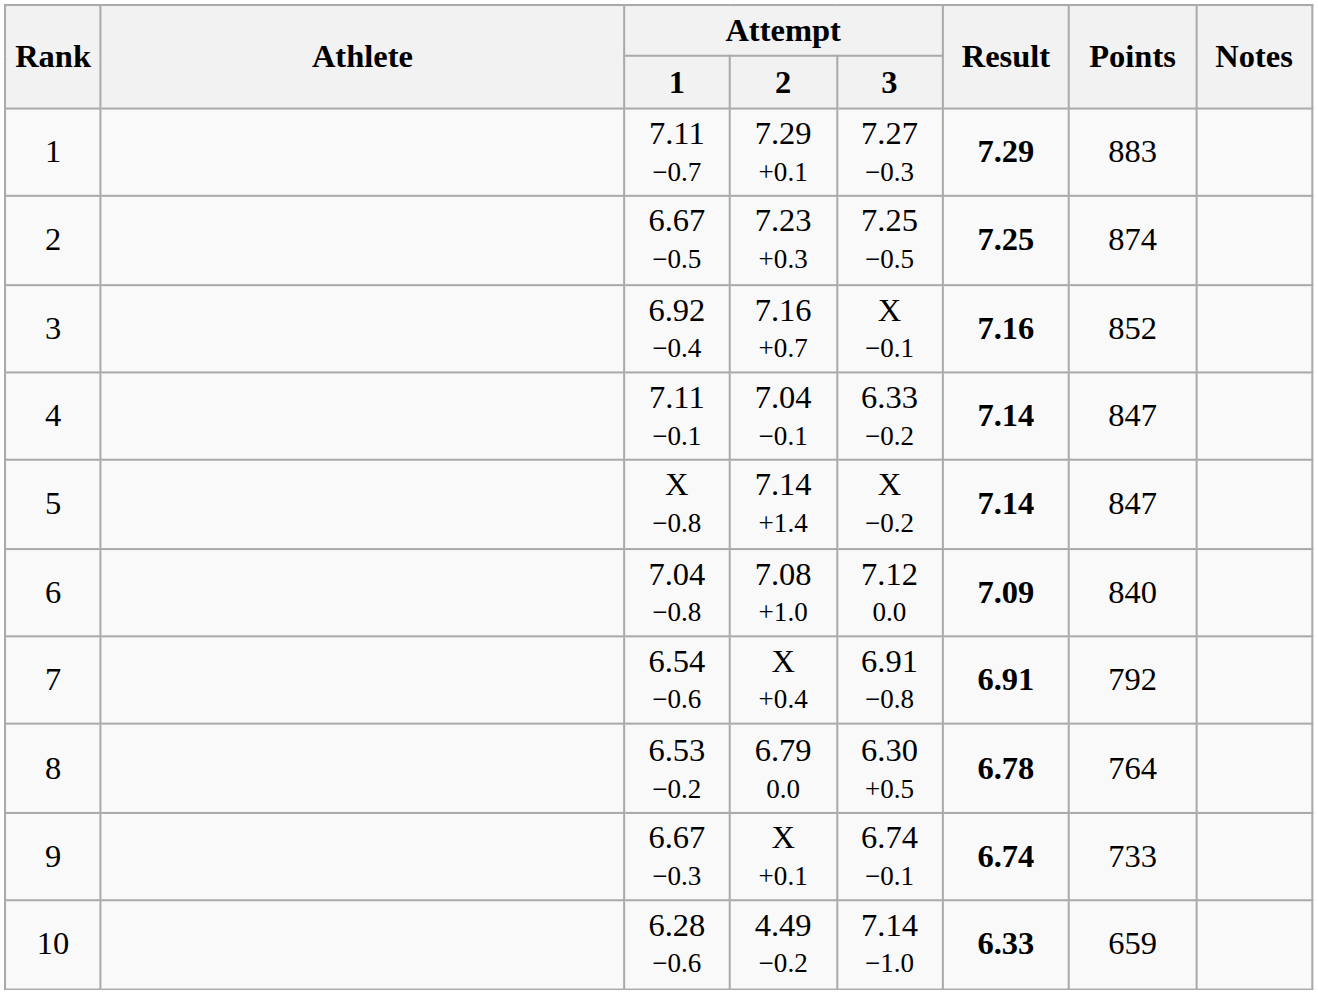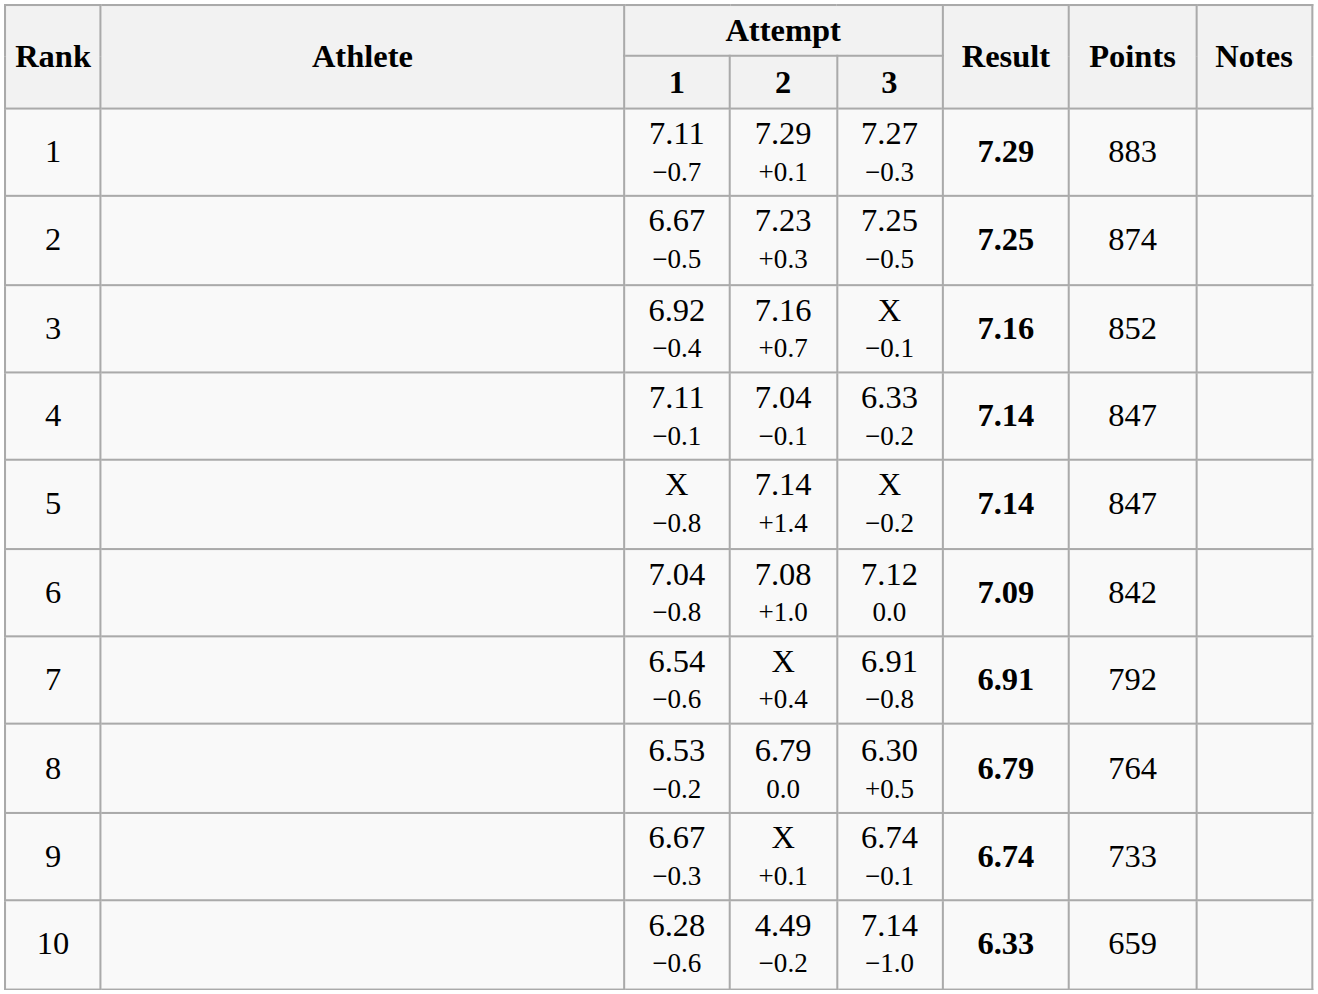6 | Points: 840 -> 842
8 | Result: 6.78 -> 6.79
